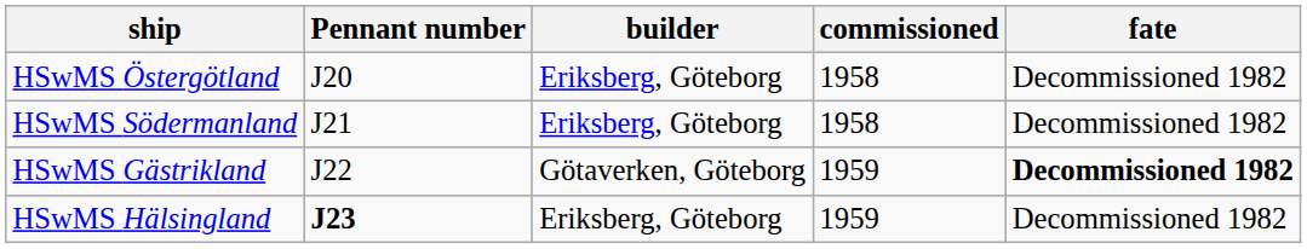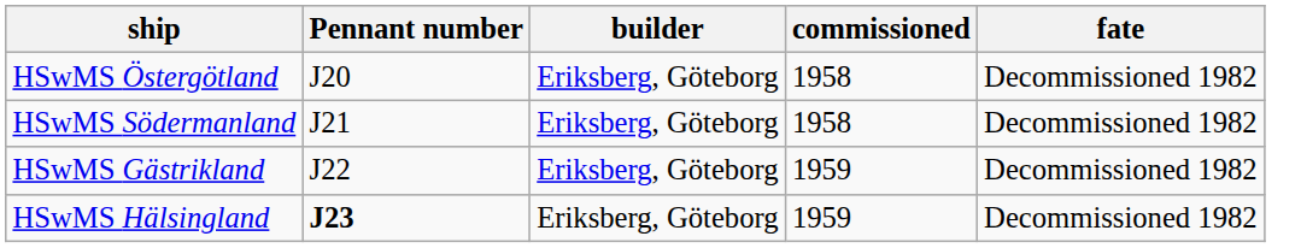HSwMS Gästrikland | builder: Götaverken, Göteborg -> Eriksberg, Göteborg
HSwMS Gästrikland | fate: bold -> normal
